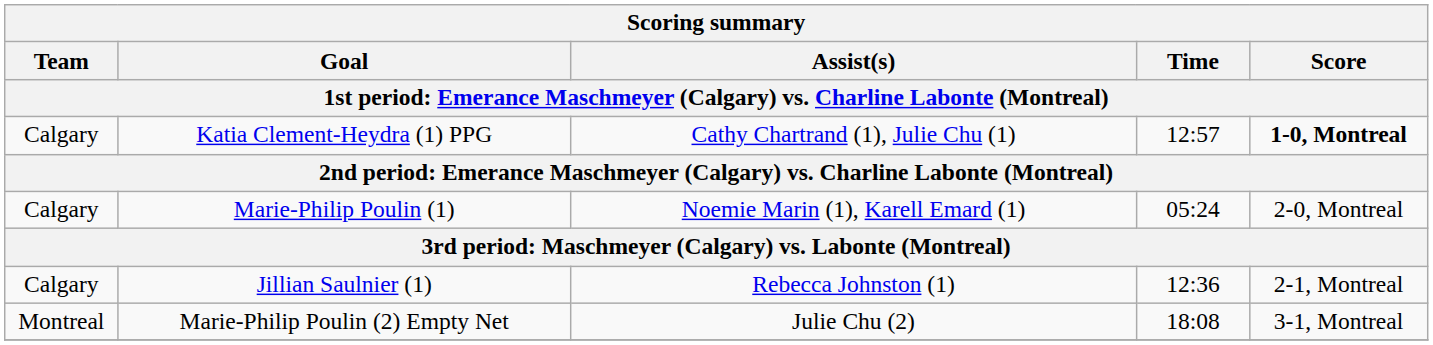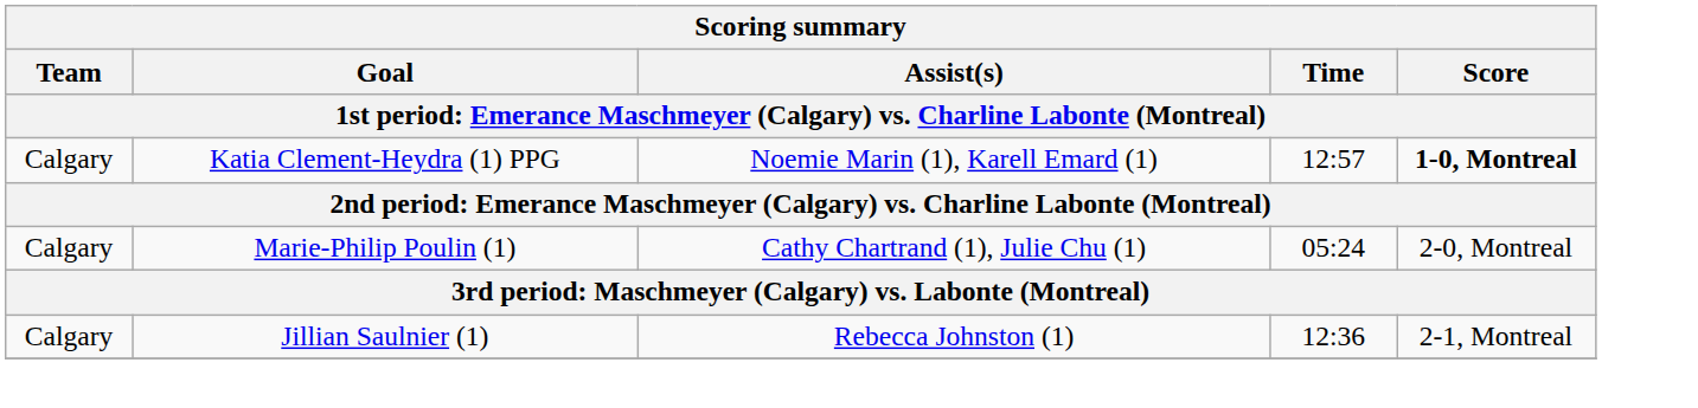Katia Clement-Heydra (1) PPG | Assist(s): Cathy Chartrand (1), Julie Chu (1) -> Noemie Marin (1), Karell Emard (1)
Marie-Philip Poulin (1) | Assist(s): Noemie Marin (1), Karell Emard (1) -> Cathy Chartrand (1), Julie Chu (1)
- row: Montreal | Marie-Philip Poulin (2) Empty Net | Julie Chu (2) | 18:08 | 3-1, Montreal
